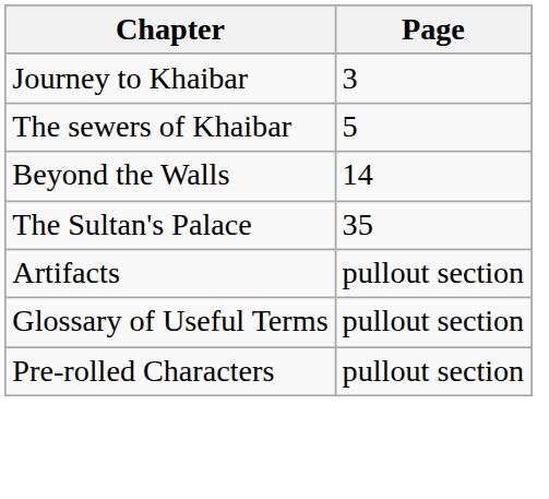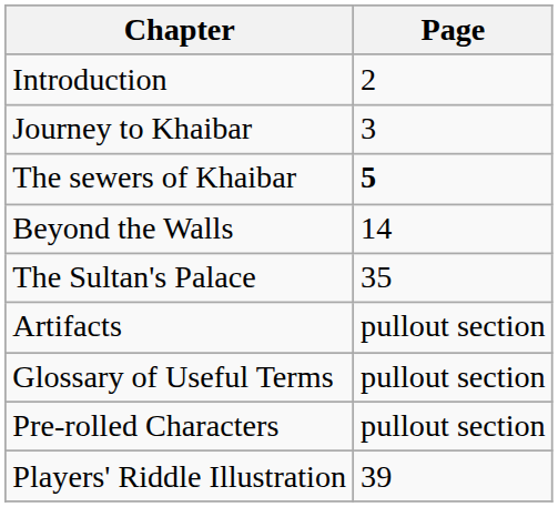+ row: Introduction | 2
The sewers of Khaibar | Page: normal -> bold
+ row: Players' Riddle Illustration | 39
